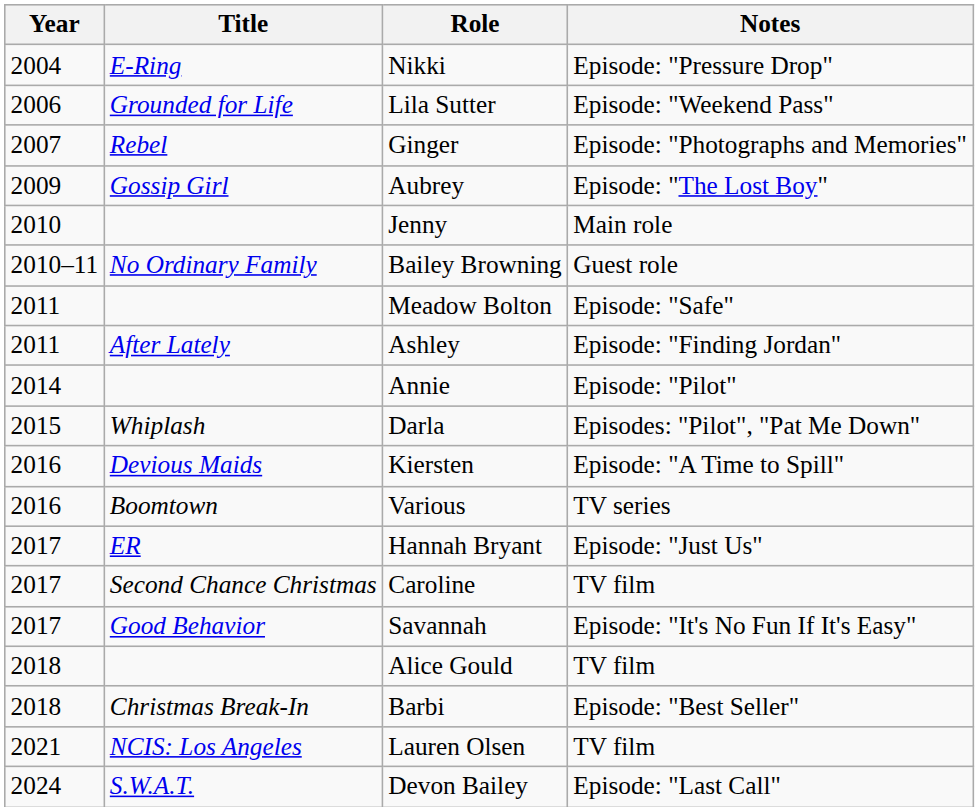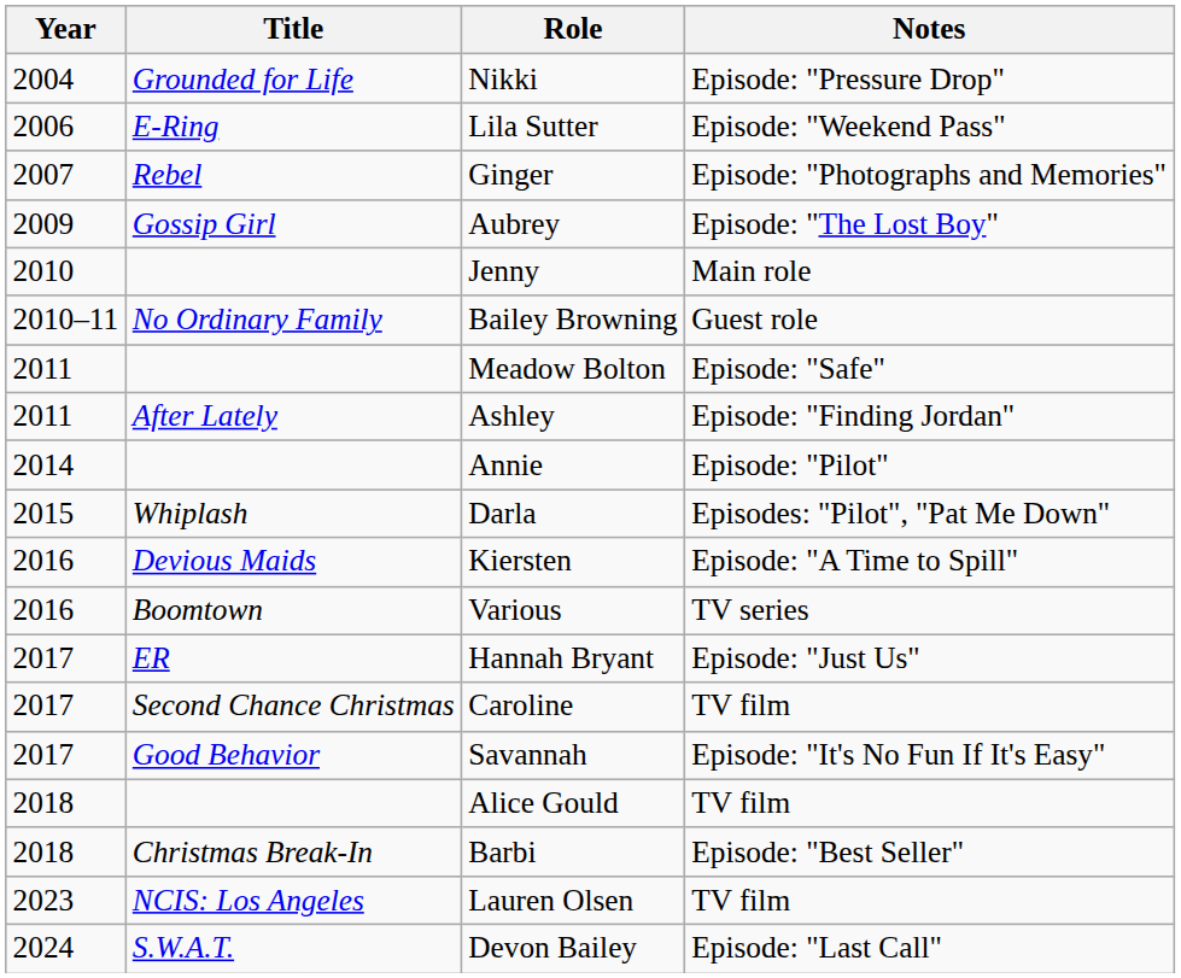Nikki | Title: E-Ring -> Grounded for Life
Lila Sutter | Title: Grounded for Life -> E-Ring
Lauren Olsen | Year: 2021 -> 2023
